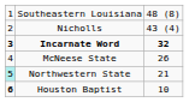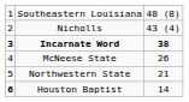Incarnate Word | column 3: 32 -> 38
Northwestern State | column 1: paleturquoise background -> no background
Houston Baptist | column 3: 10 -> 14
